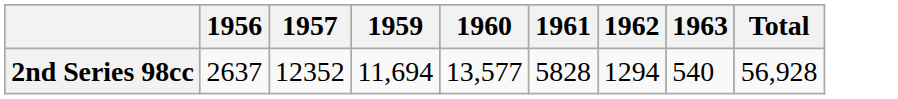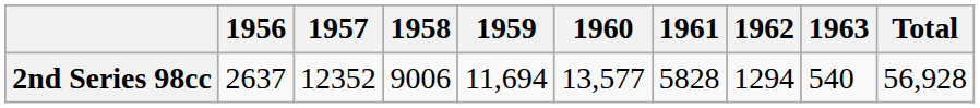+ column: 1958 | 9006
